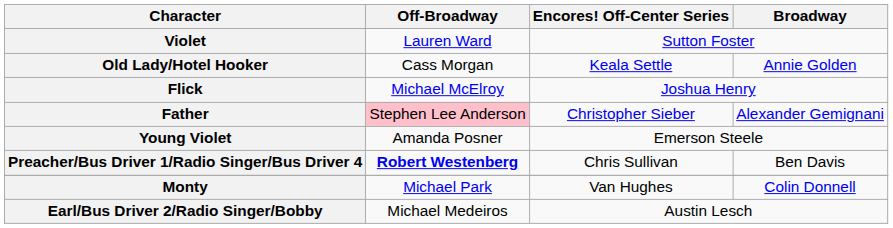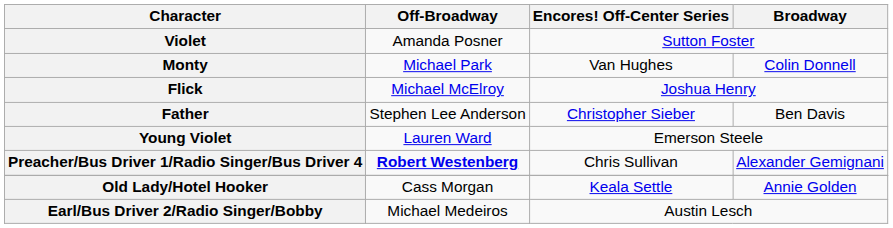Violet | Off-Broadway: Lauren Ward -> Amanda Posner
rows swapped: Monty <-> Old Lady/Hotel Hooker
Father | Off-Broadway: pink background -> no background
Father | Broadway: Alexander Gemignani -> Ben Davis
Young Violet | Off-Broadway: Amanda Posner -> Lauren Ward
Preacher/Bus Driver 1/Radio Singer/Bus Driver 4 | Broadway: Ben Davis -> Alexander Gemignani
